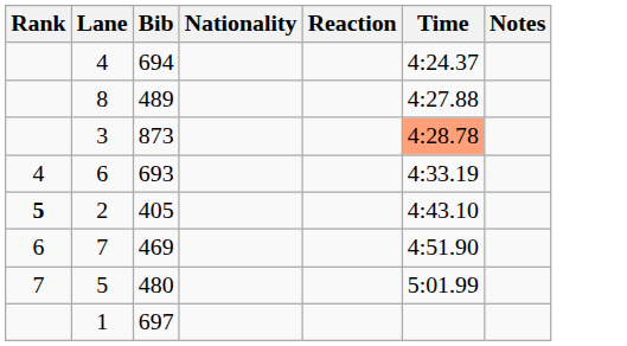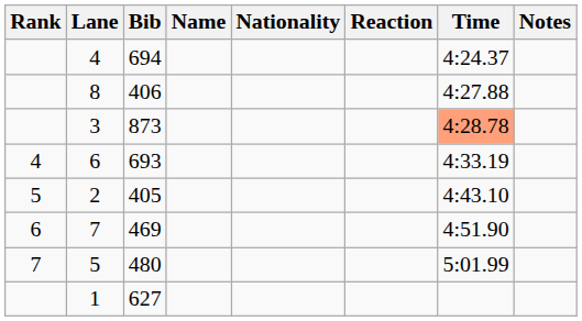+ column: Name
8 | Bib: 489 -> 406
2 | Rank: bold -> normal
1 | Bib: 697 -> 627
